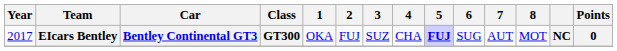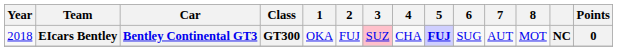EIcars Bentley | Year: 2017 -> 2018
EIcars Bentley | 3: no background -> pink background
